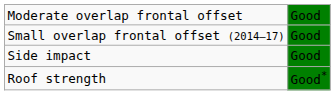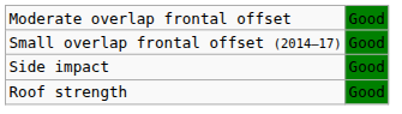Roof strength | column 2: Good* -> Good
